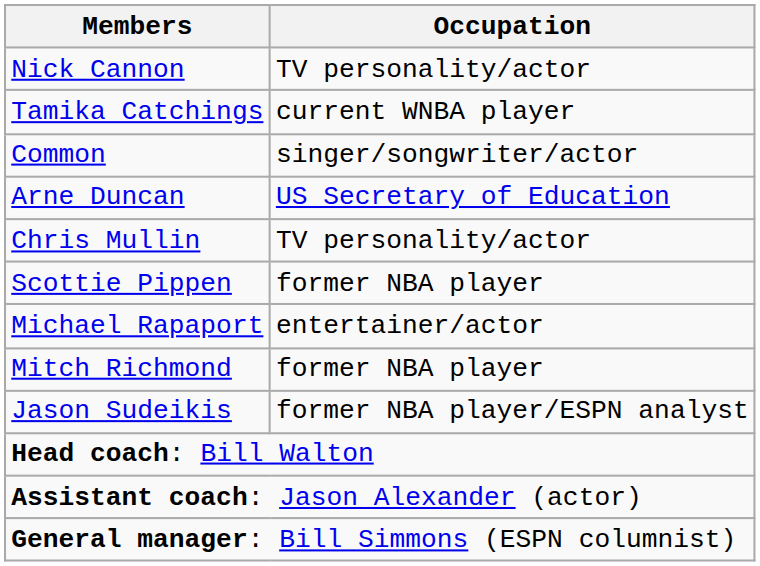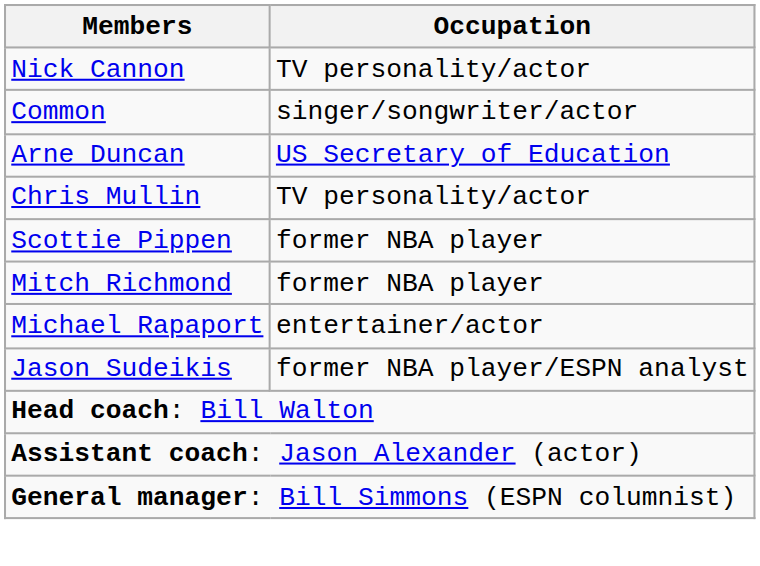- row: Tamika Catchings | current WNBA player
rows swapped: Michael Rapaport <-> Mitch Richmond
